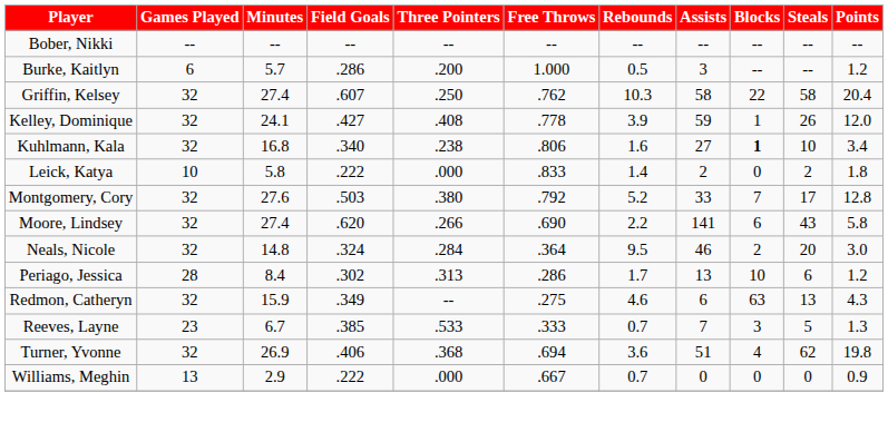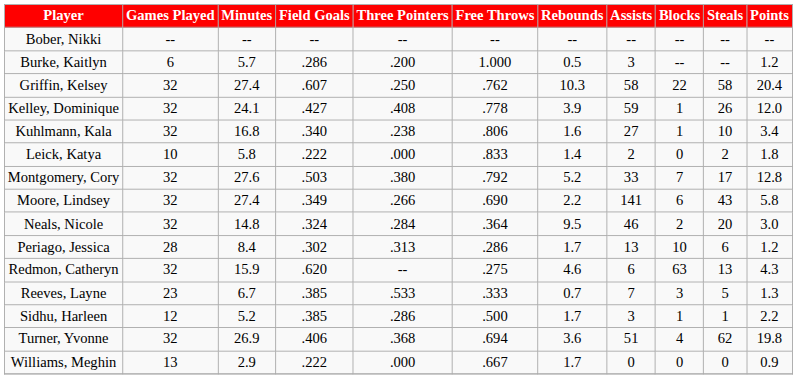Kuhlmann, Kala | Blocks: bold -> normal
Moore, Lindsey | Field Goals: .620 -> .349
Redmon, Catheryn | Field Goals: .349 -> .620
+ row: Sidhu, Harleen | 12 | 5.2 | .385 | .286 | .500 | 1.7 | 3 | 1 | 1 | 2.2
Williams, Meghin | Rebounds: 0.7 -> 1.7
